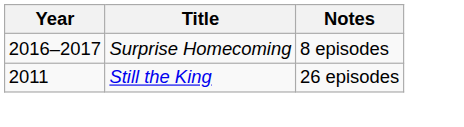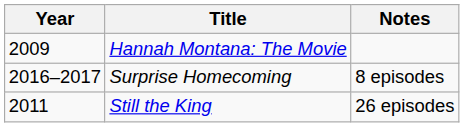+ row: 2009 | Hannah Montana: The Movie
